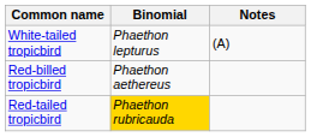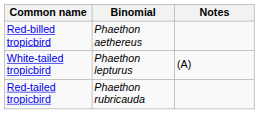rows swapped: White-tailed tropicbird <-> Red-billed tropicbird
Red-tailed tropicbird | Binomial: gold background -> no background
